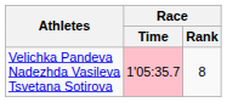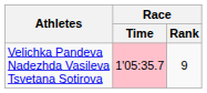Velichka Pandeva Nadezhda Vasileva Tsvetana Sotirova | Race / Rank: 8 -> 9
